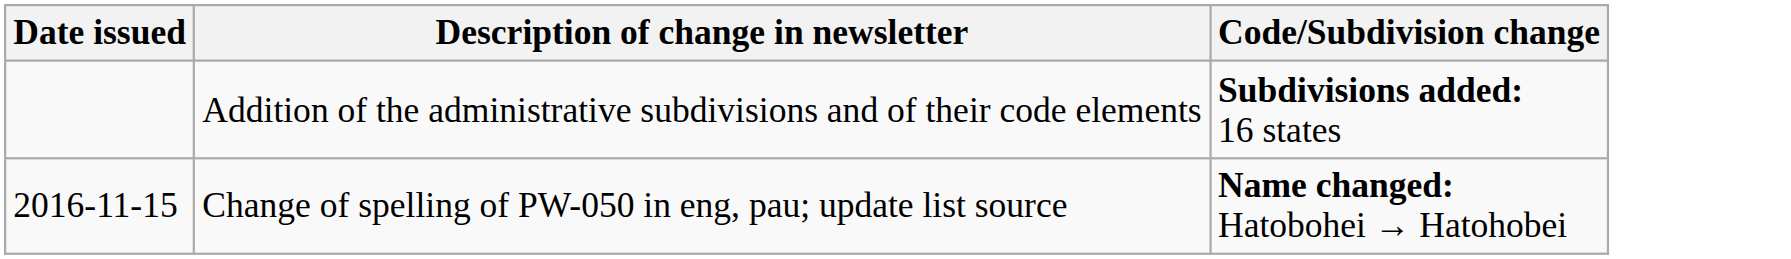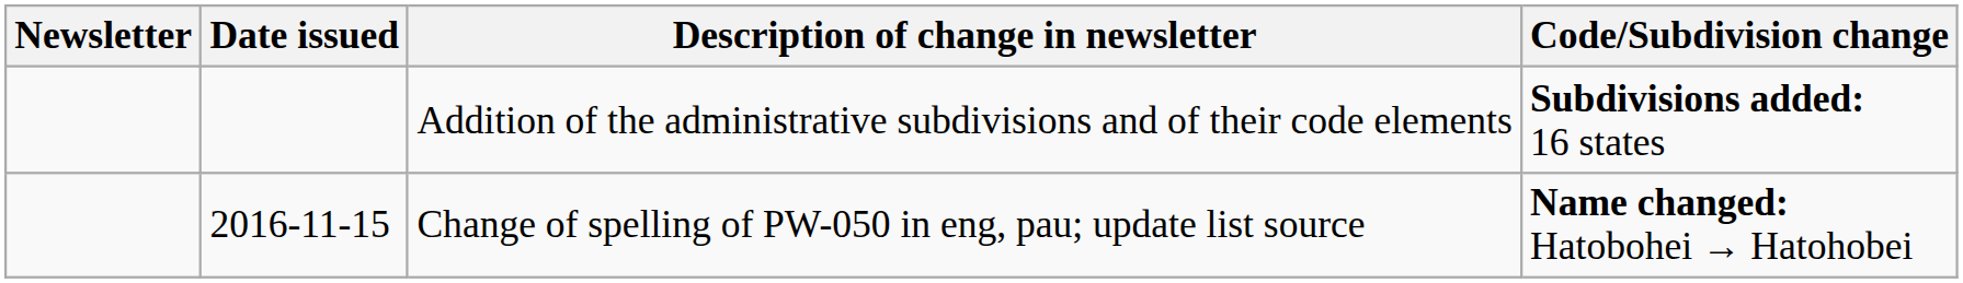+ column: Newsletter
